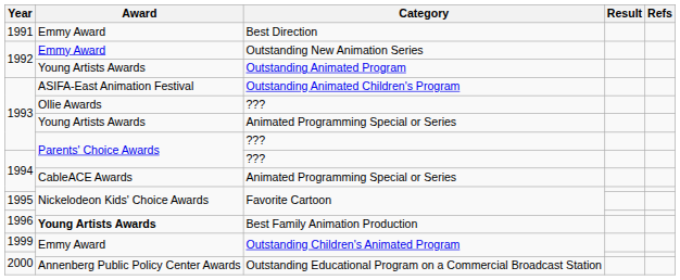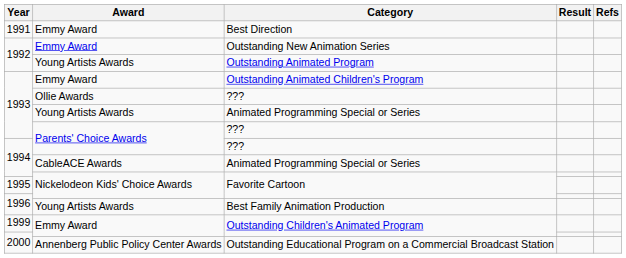Outstanding Animated Children's Program | Award: ASIFA-East Animation Festival -> Emmy Award
Best Family Animation Production | Award: bold -> normal
